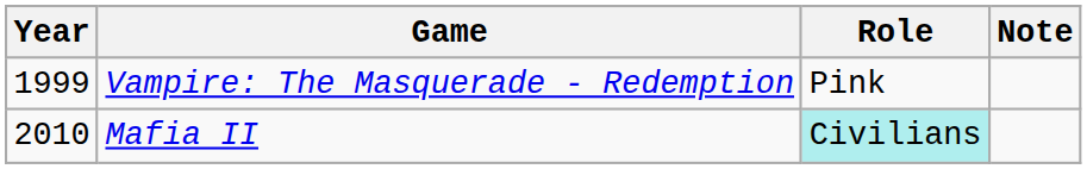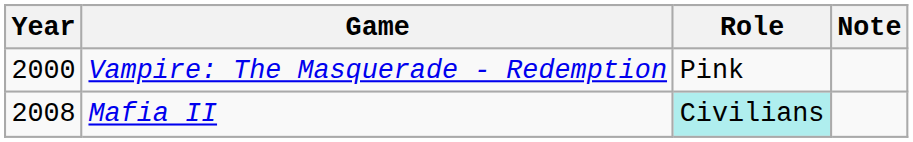Vampire: The Masquerade - Redemption | Year: 1999 -> 2000
Mafia II | Year: 2010 -> 2008
